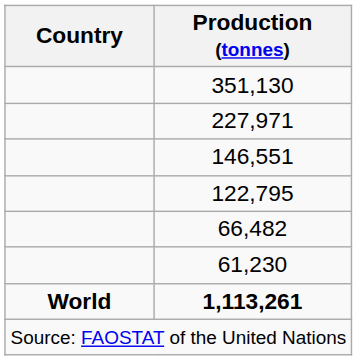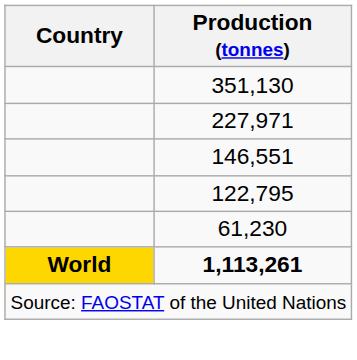- row: 66,482
1,113,261 | Country: no background -> gold background
